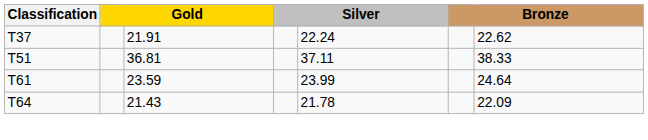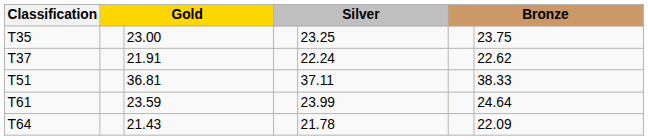+ row: T35 | 23.00 | 23.25 | 23.75
